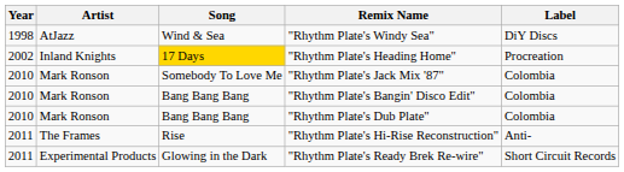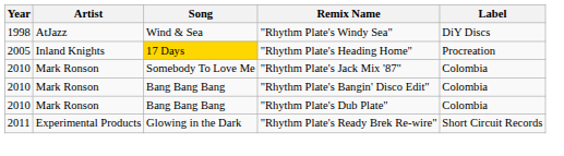"Rhythm Plate's Heading Home" | Year: 2002 -> 2005
- row: 2011 | The Frames | Rise | "Rhythm Plate's Hi-Rise Reconstruction" | Anti-
